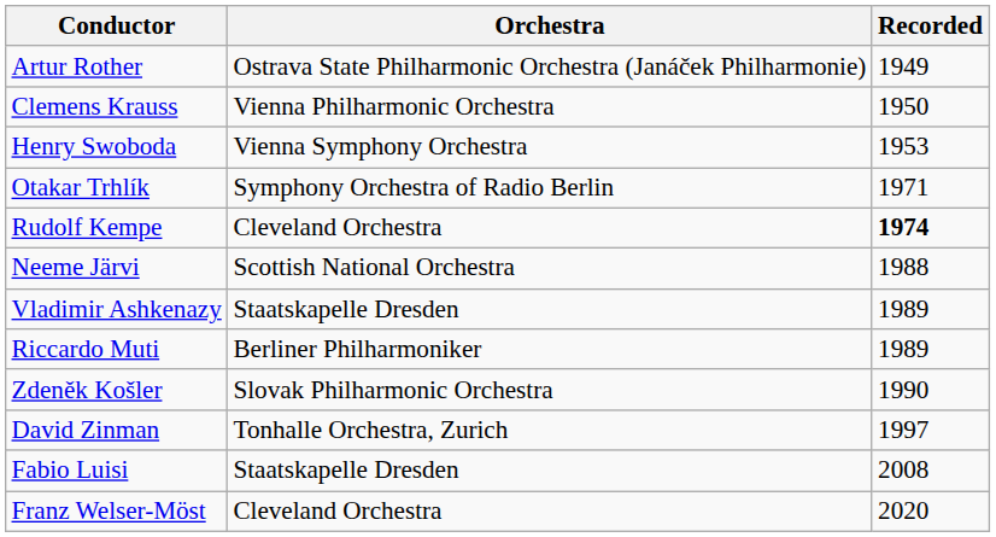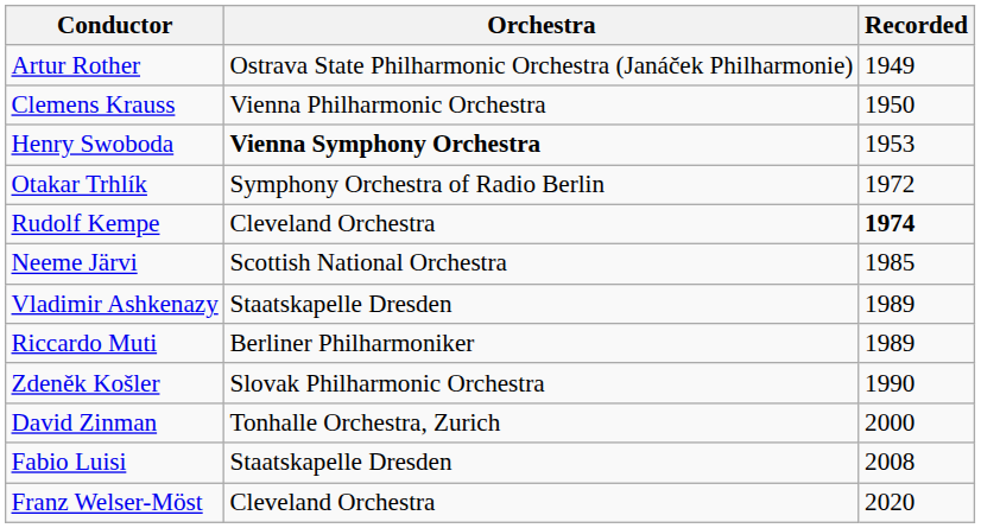Henry Swoboda | Orchestra: normal -> bold
Otakar Trhlík | Recorded: 1971 -> 1972
Neeme Järvi | Recorded: 1988 -> 1985
David Zinman | Recorded: 1997 -> 2000
